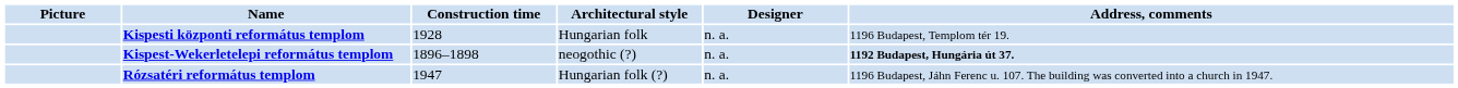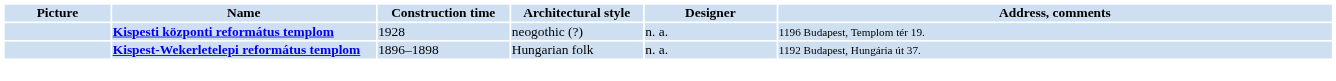Kispesti központi református templom | Architectural style: Hungarian folk -> neogothic (?)
Kispest-Wekerletelepi református templom | Architectural style: neogothic (?) -> Hungarian folk
Kispest-Wekerletelepi református templom | Address, comments: bold -> normal
- row: Rózsatéri református templom | 1947 | Hungarian folk (?) | n. a. | 1196 Budapest, Jáhn Ferenc u. 107. The building was converted into a church in 1947.
